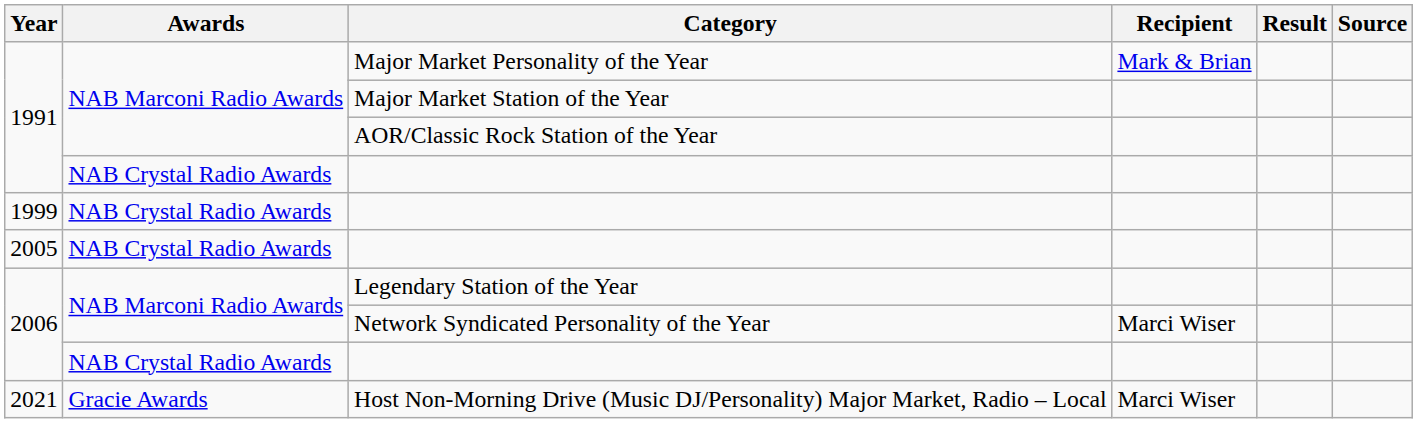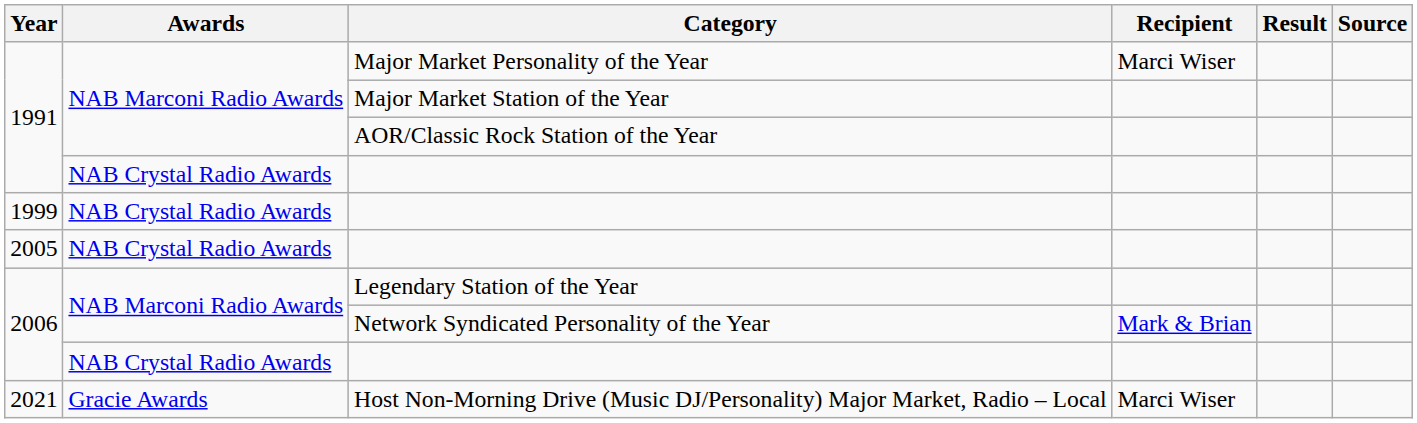Major Market Personality of the Year | Recipient: Mark & Brian -> Marci Wiser
Network Syndicated Personality of the Year | Recipient: Marci Wiser -> Mark & Brian
